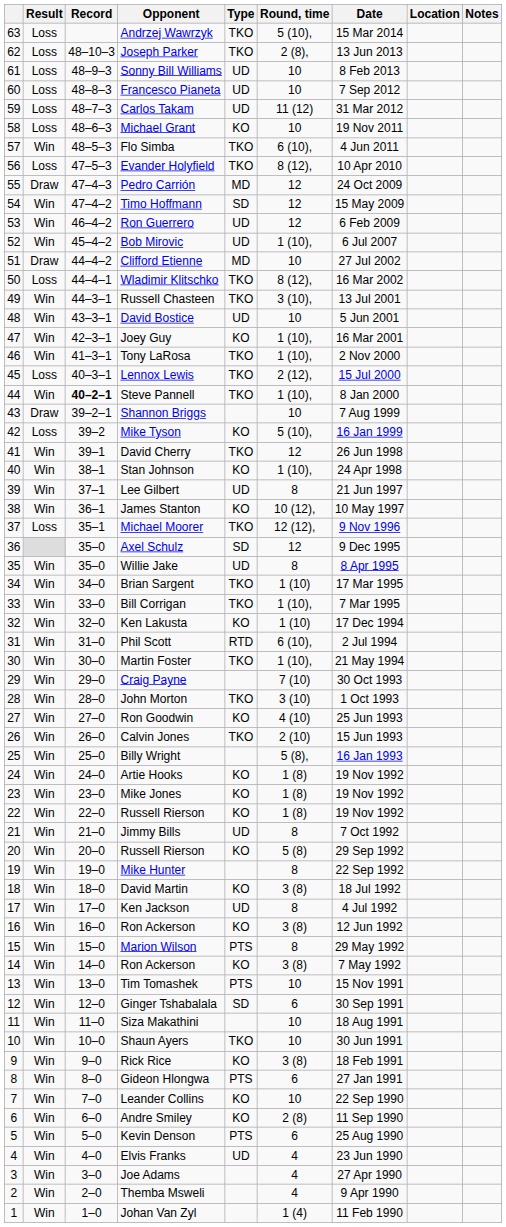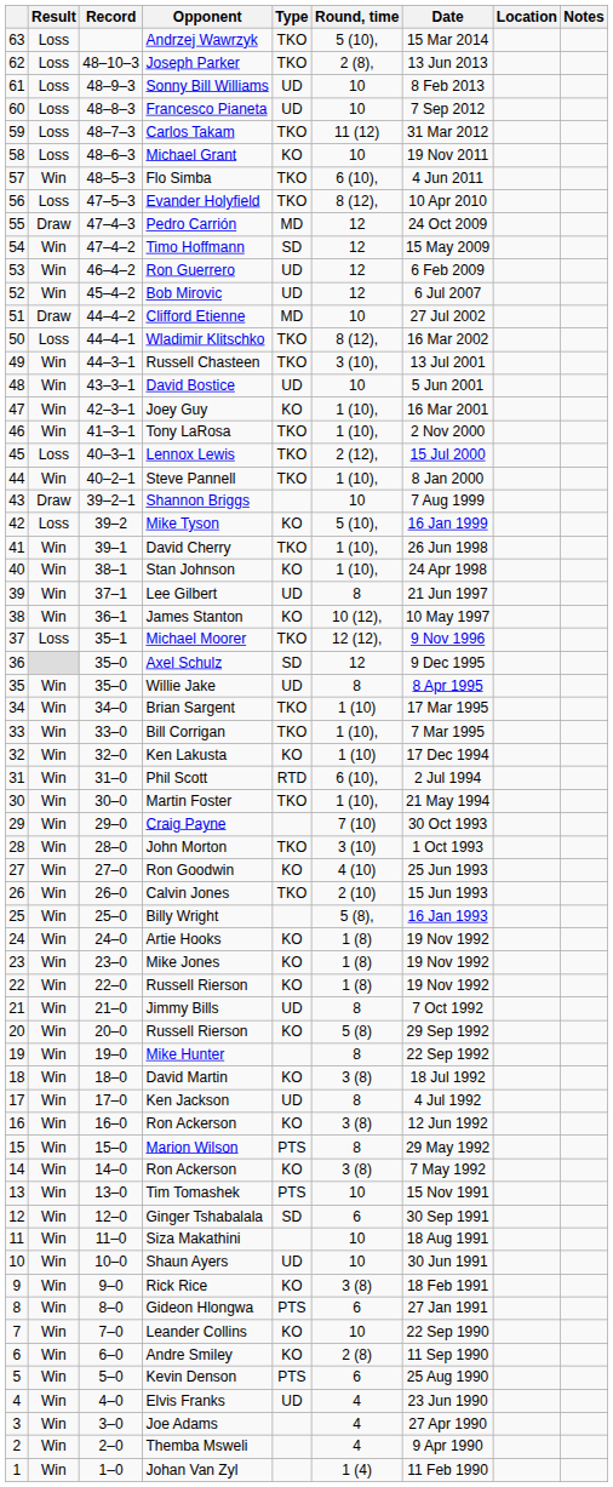Carlos Takam | Type: UD -> TKO
Bob Mirovic | Round, time: 1 (10), -> 12
Steve Pannell | Record: bold -> normal
David Cherry | Round, time: 12 -> 1 (10),
Shaun Ayers | Type: TKO -> UD
